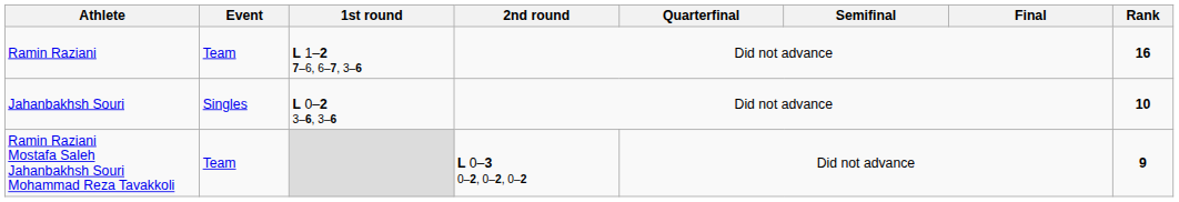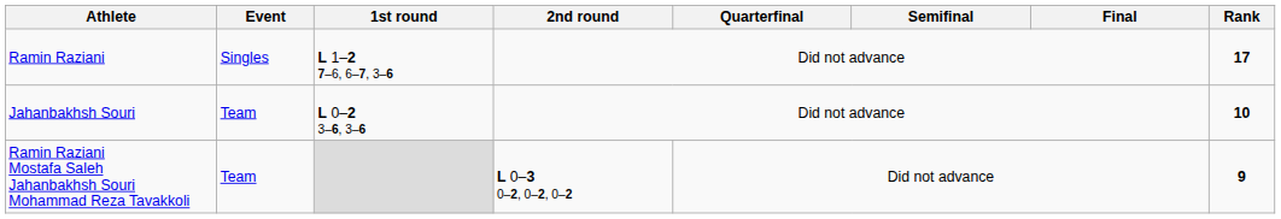Ramin Raziani | Event: Team -> Singles
Ramin Raziani | Rank: 16 -> 17
Jahanbakhsh Souri | Event: Singles -> Team
